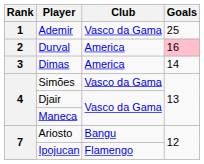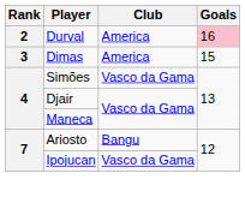- row: 1 | Ademir | Vasco da Gama | 25
Dimas | Goals: 14 -> 15
Ipojucan | Club: Flamengo -> Vasco da Gama
